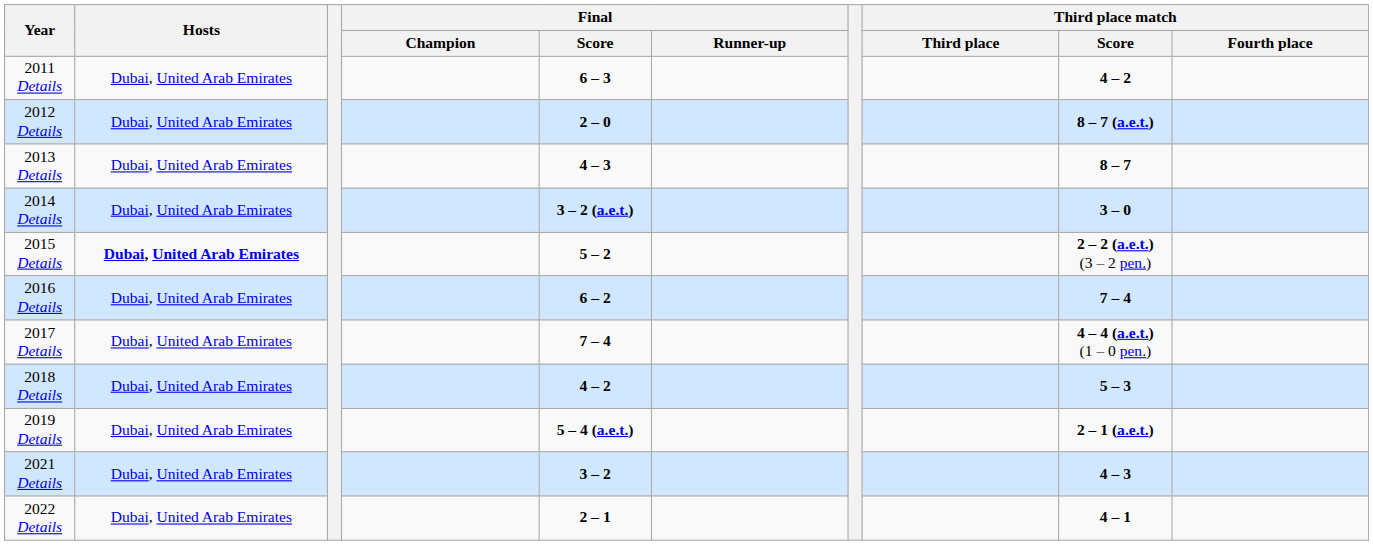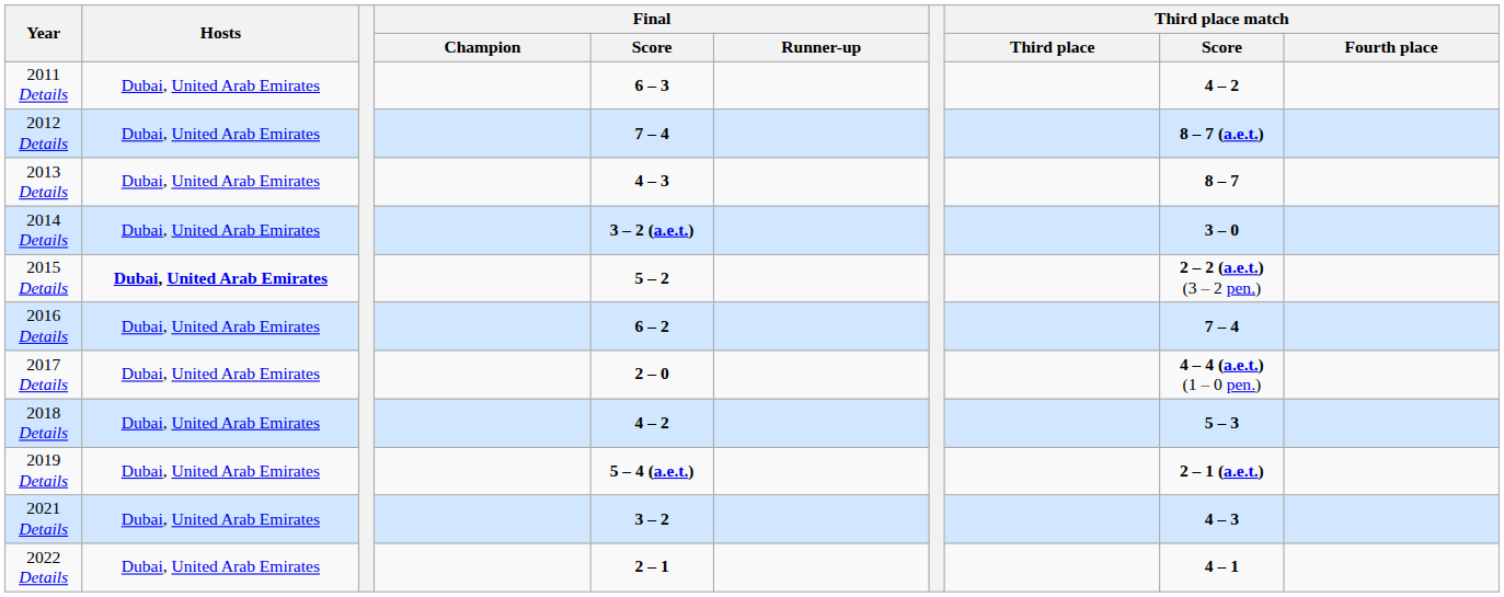2012 Details | Final / Score: 2 – 0 -> 7 – 4
2017 Details | Final / Score: 7 – 4 -> 2 – 0
